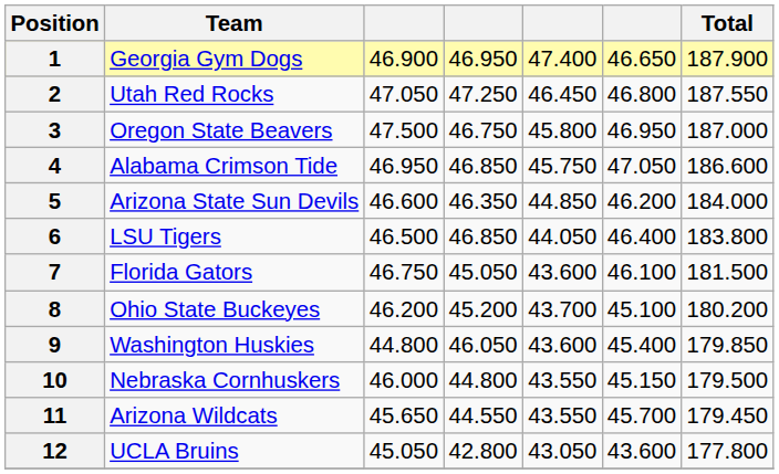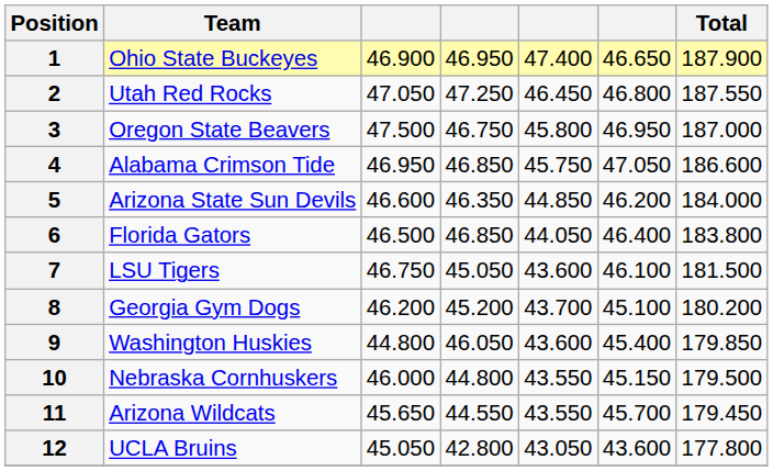1 | Team: Georgia Gym Dogs -> Ohio State Buckeyes
6 | Team: LSU Tigers -> Florida Gators
7 | Team: Florida Gators -> LSU Tigers
8 | Team: Ohio State Buckeyes -> Georgia Gym Dogs
